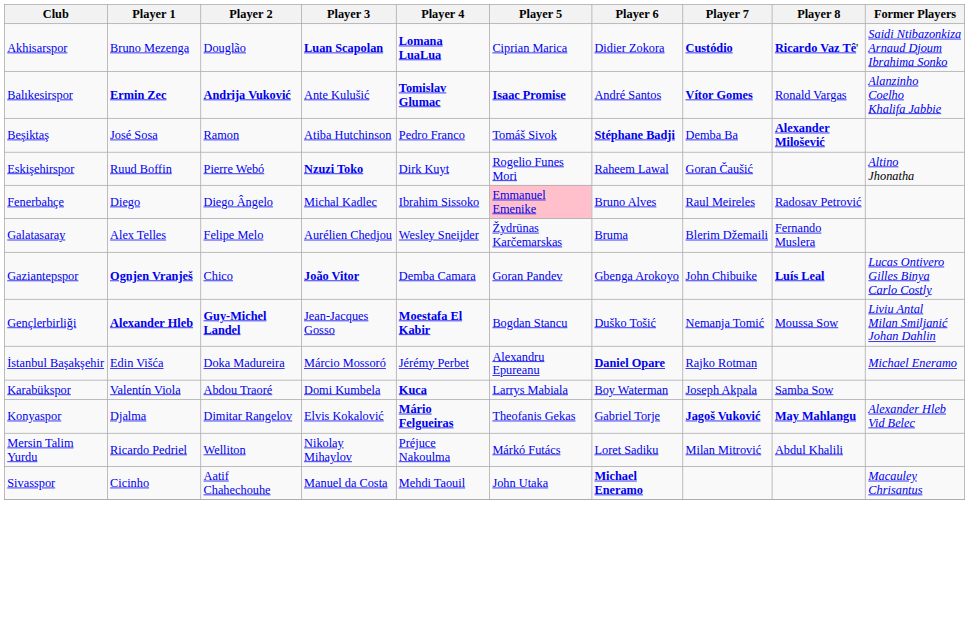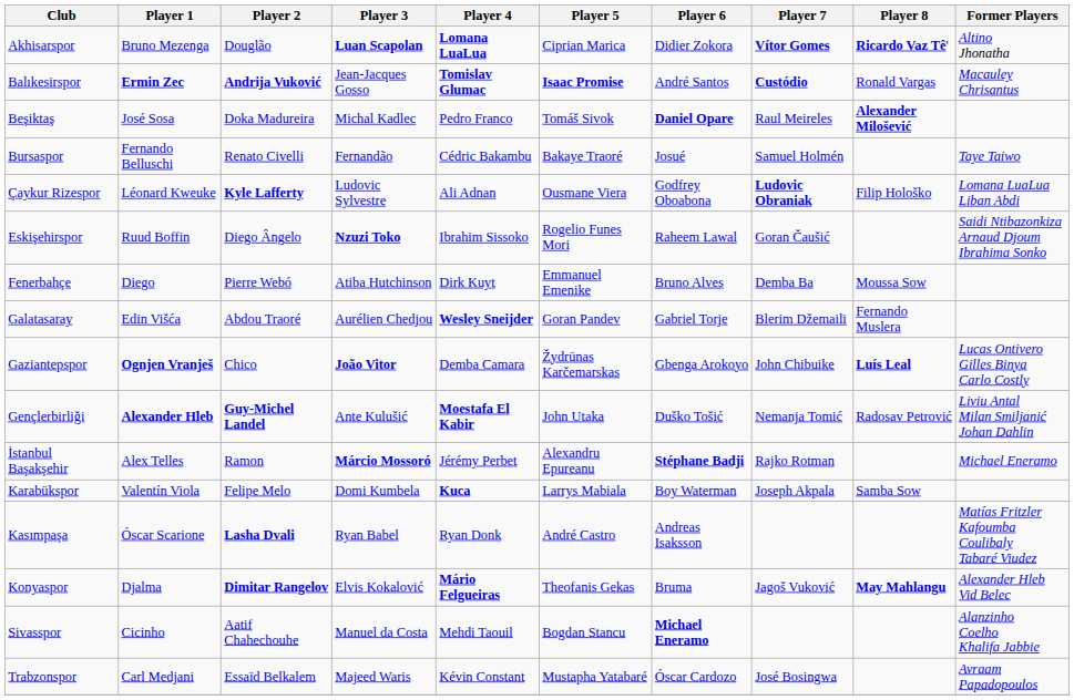Akhisarspor | Player 7: Custódio -> Vítor Gomes
Akhisarspor | Former Players: Saidi Ntibazonkiza Arnaud Djoum Ibrahima Sonko -> Altino Jhonatha
Balıkesirspor | Player 3: Ante Kulušić -> Jean-Jacques Gosso
Balıkesirspor | Player 7: Vítor Gomes -> Custódio
Balıkesirspor | Former Players: Alanzinho Coelho Khalifa Jabbie -> Macauley Chrisantus
Beşiktaş | Player 2: Ramon -> Doka Madureira
Beşiktaş | Player 3: Atiba Hutchinson -> Michal Kadlec
Beşiktaş | Player 6: Stéphane Badji -> Daniel Opare
Beşiktaş | Player 7: Demba Ba -> Raul Meireles
+ row: Bursaspor | Fernando Belluschi | Renato Civelli | Fernandão | Cédric Bakambu | Bakaye Traoré | Josué | Samuel Holmén | Taye Taiwo
+ row: Çaykur Rizespor | Léonard Kweuke | Kyle Lafferty | Ludovic Sylvestre | Ali Adnan | Ousmane Viera | Godfrey Oboabona | Ludovic Obraniak | Filip Hološko | Lomana LuaLua Liban Abdi
Eskişehirspor | Player 2: Pierre Webó -> Diego Ângelo
Eskişehirspor | Player 4: Dirk Kuyt -> Ibrahim Sissoko
Eskişehirspor | Former Players: Altino Jhonatha -> Saidi Ntibazonkiza Arnaud Djoum Ibrahima Sonko
Fenerbahçe | Player 2: Diego Ângelo -> Pierre Webó
Fenerbahçe | Player 3: Michal Kadlec -> Atiba Hutchinson
Fenerbahçe | Player 4: Ibrahim Sissoko -> Dirk Kuyt
Fenerbahçe | Player 5: pink background -> no background
Fenerbahçe | Player 7: Raul Meireles -> Demba Ba
Fenerbahçe | Player 8: Radosav Petrović -> Moussa Sow
Galatasaray | Player 1: Alex Telles -> Edin Višća
Galatasaray | Player 2: Felipe Melo -> Abdou Traoré
Galatasaray | Player 4: normal -> bold
Galatasaray | Player 5: Žydrūnas Karčemarskas -> Goran Pandev
Galatasaray | Player 6: Bruma -> Gabriel Torje
Gaziantepspor | Player 5: Goran Pandev -> Žydrūnas Karčemarskas
Gençlerbirliği | Player 3: Jean-Jacques Gosso -> Ante Kulušić
Gençlerbirliği | Player 5: Bogdan Stancu -> John Utaka
Gençlerbirliği | Player 8: Moussa Sow -> Radosav Petrović
İstanbul Başakşehir | Player 1: Edin Višća -> Alex Telles
İstanbul Başakşehir | Player 2: Doka Madureira -> Ramon
İstanbul Başakşehir | Player 3: normal -> bold
İstanbul Başakşehir | Player 6: Daniel Opare -> Stéphane Badji
Karabükspor | Player 2: Abdou Traoré -> Felipe Melo
+ row: Kasımpaşa | Óscar Scarione | Lasha Dvali | Ryan Babel | Ryan Donk | André Castro | Andreas Isaksson | Matías Fritzler Kafoumba Coulibaly Tabaré Viudez
Konyaspor | Player 2: normal -> bold
Konyaspor | Player 6: Gabriel Torje -> Bruma
Konyaspor | Player 7: bold -> normal
- row: Mersin Talim Yurdu | Ricardo Pedriel | Welliton | Nikolay Mihaylov | Préjuce Nakoulma | Márkó Futács | Loret Sadiku | Milan Mitrović | Abdul Khalili
Sivasspor | Player 5: John Utaka -> Bogdan Stancu
Sivasspor | Former Players: Macauley Chrisantus -> Alanzinho Coelho Khalifa Jabbie
+ row: Trabzonspor | Carl Medjani | Essaïd Belkalem | Majeed Waris | Kévin Constant | Mustapha Yatabaré | Óscar Cardozo | José Bosingwa | Avraam Papadopoulos
